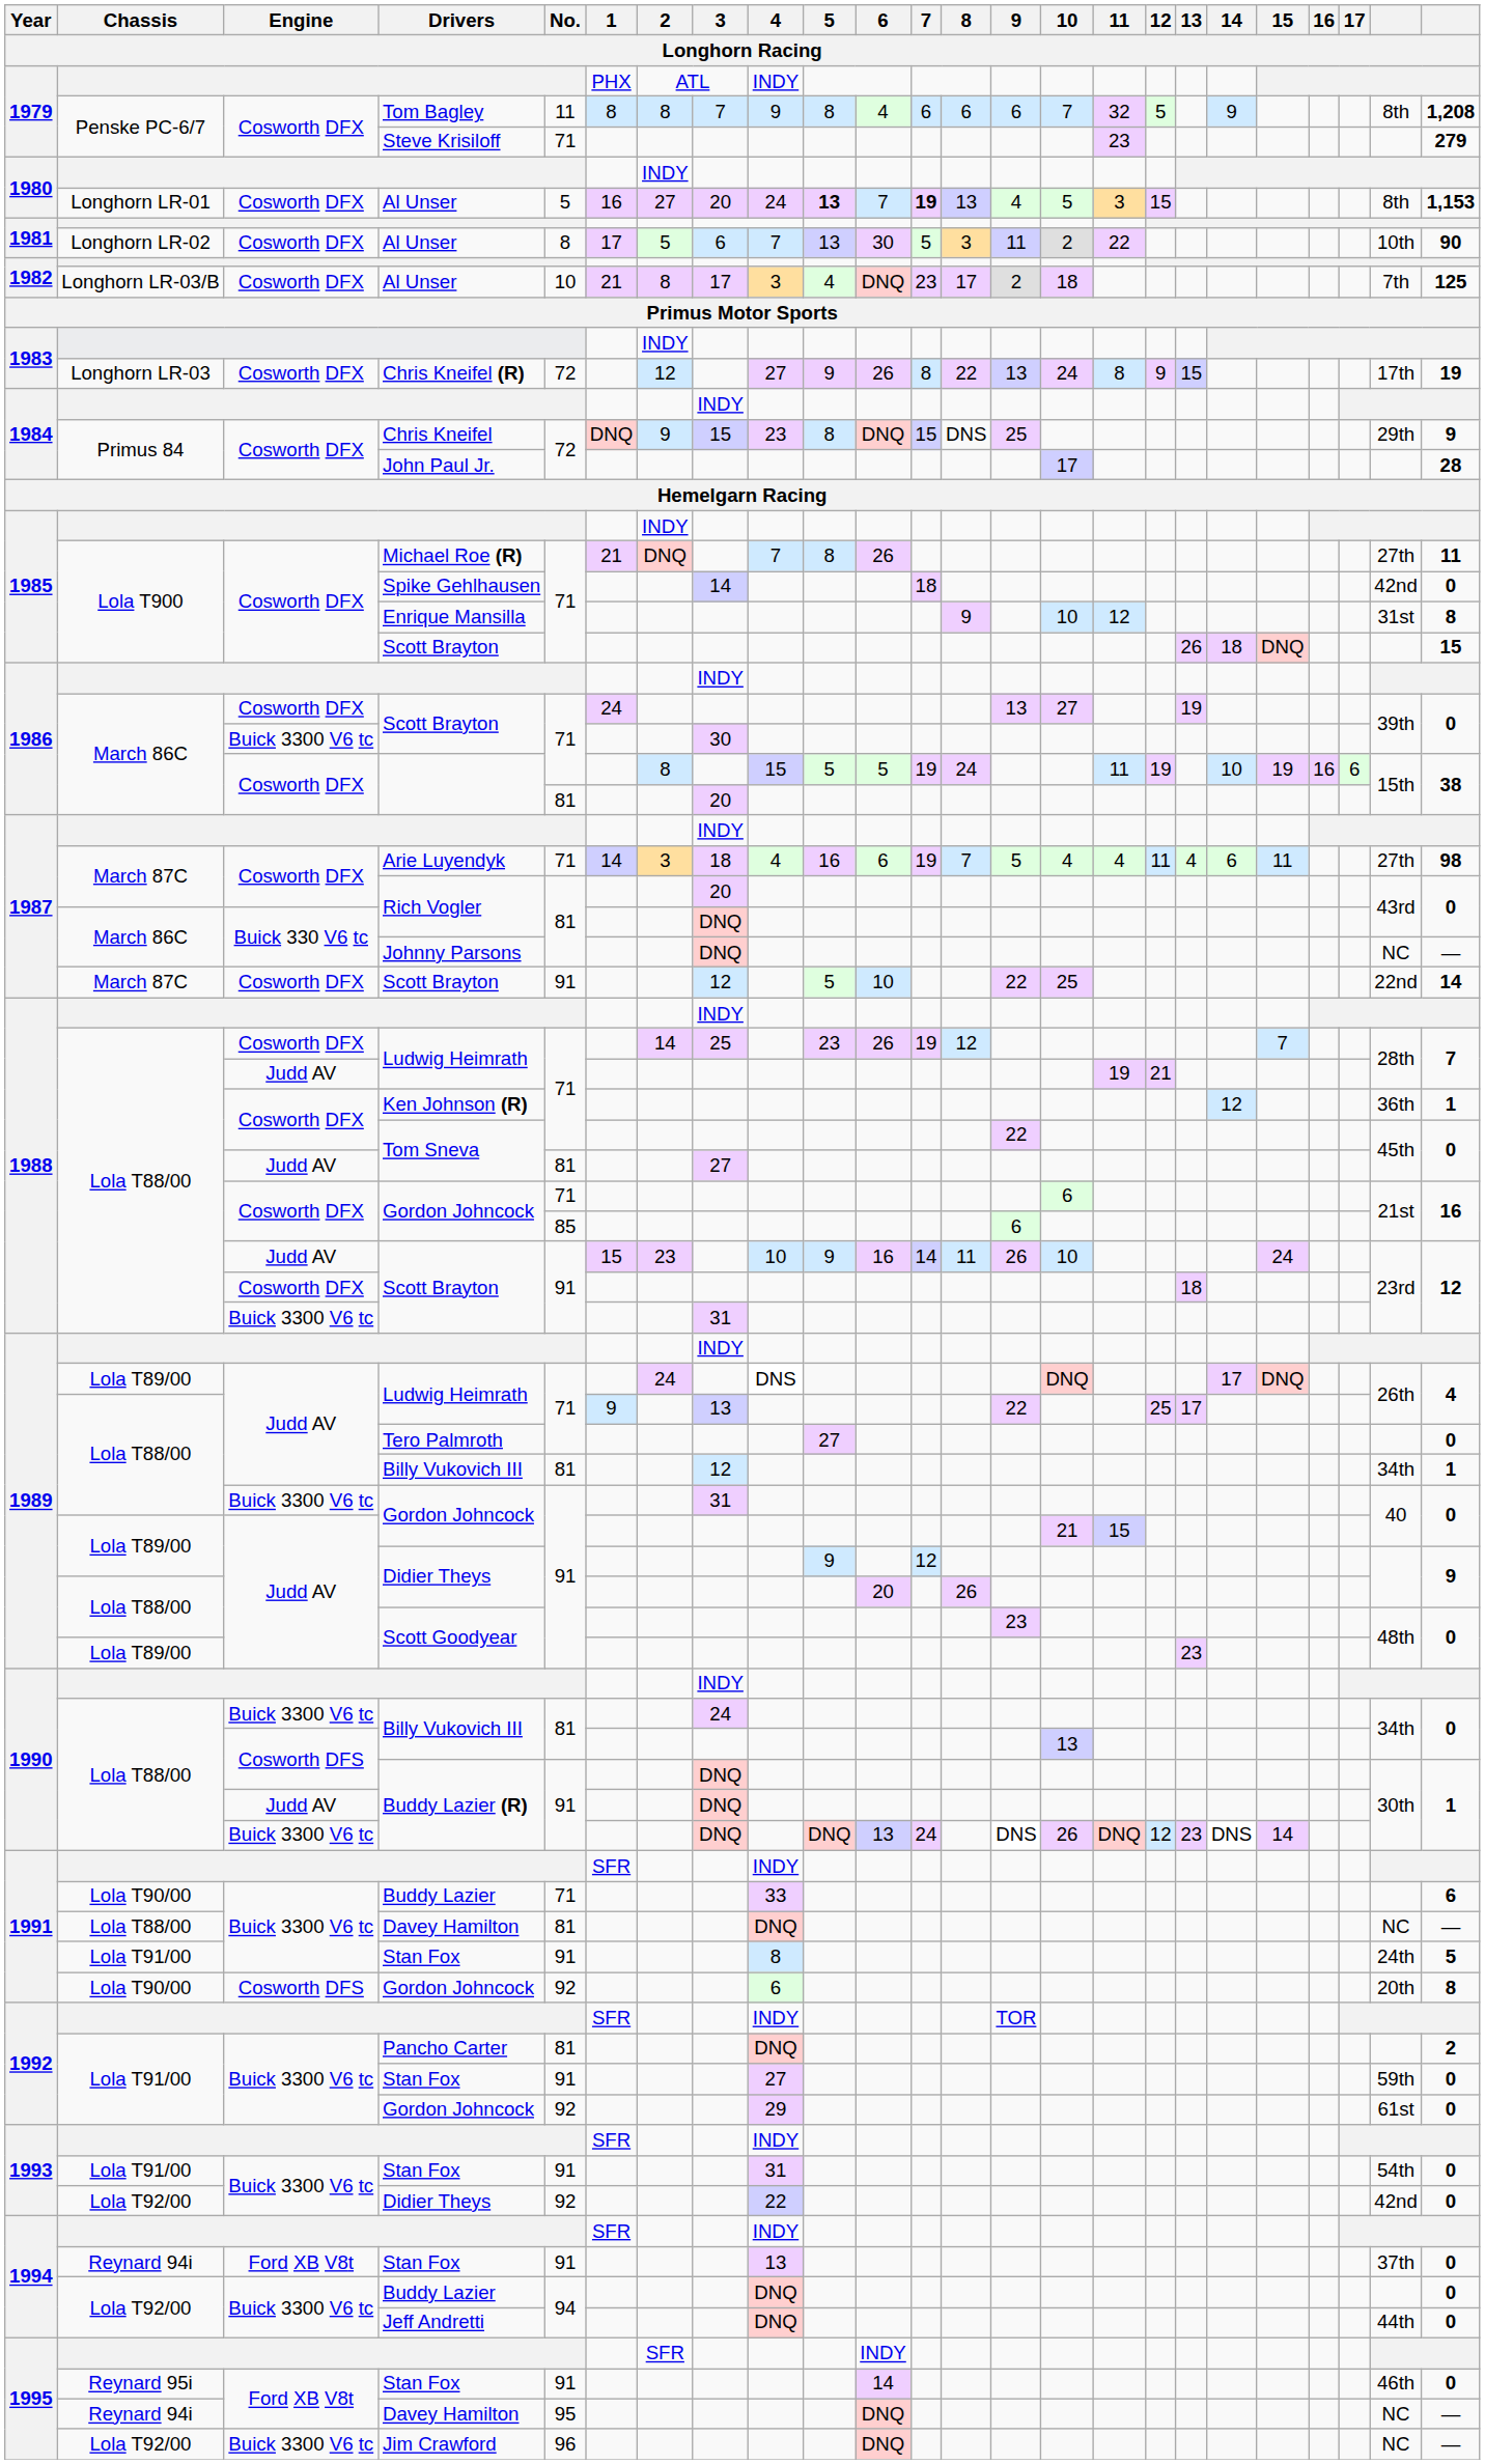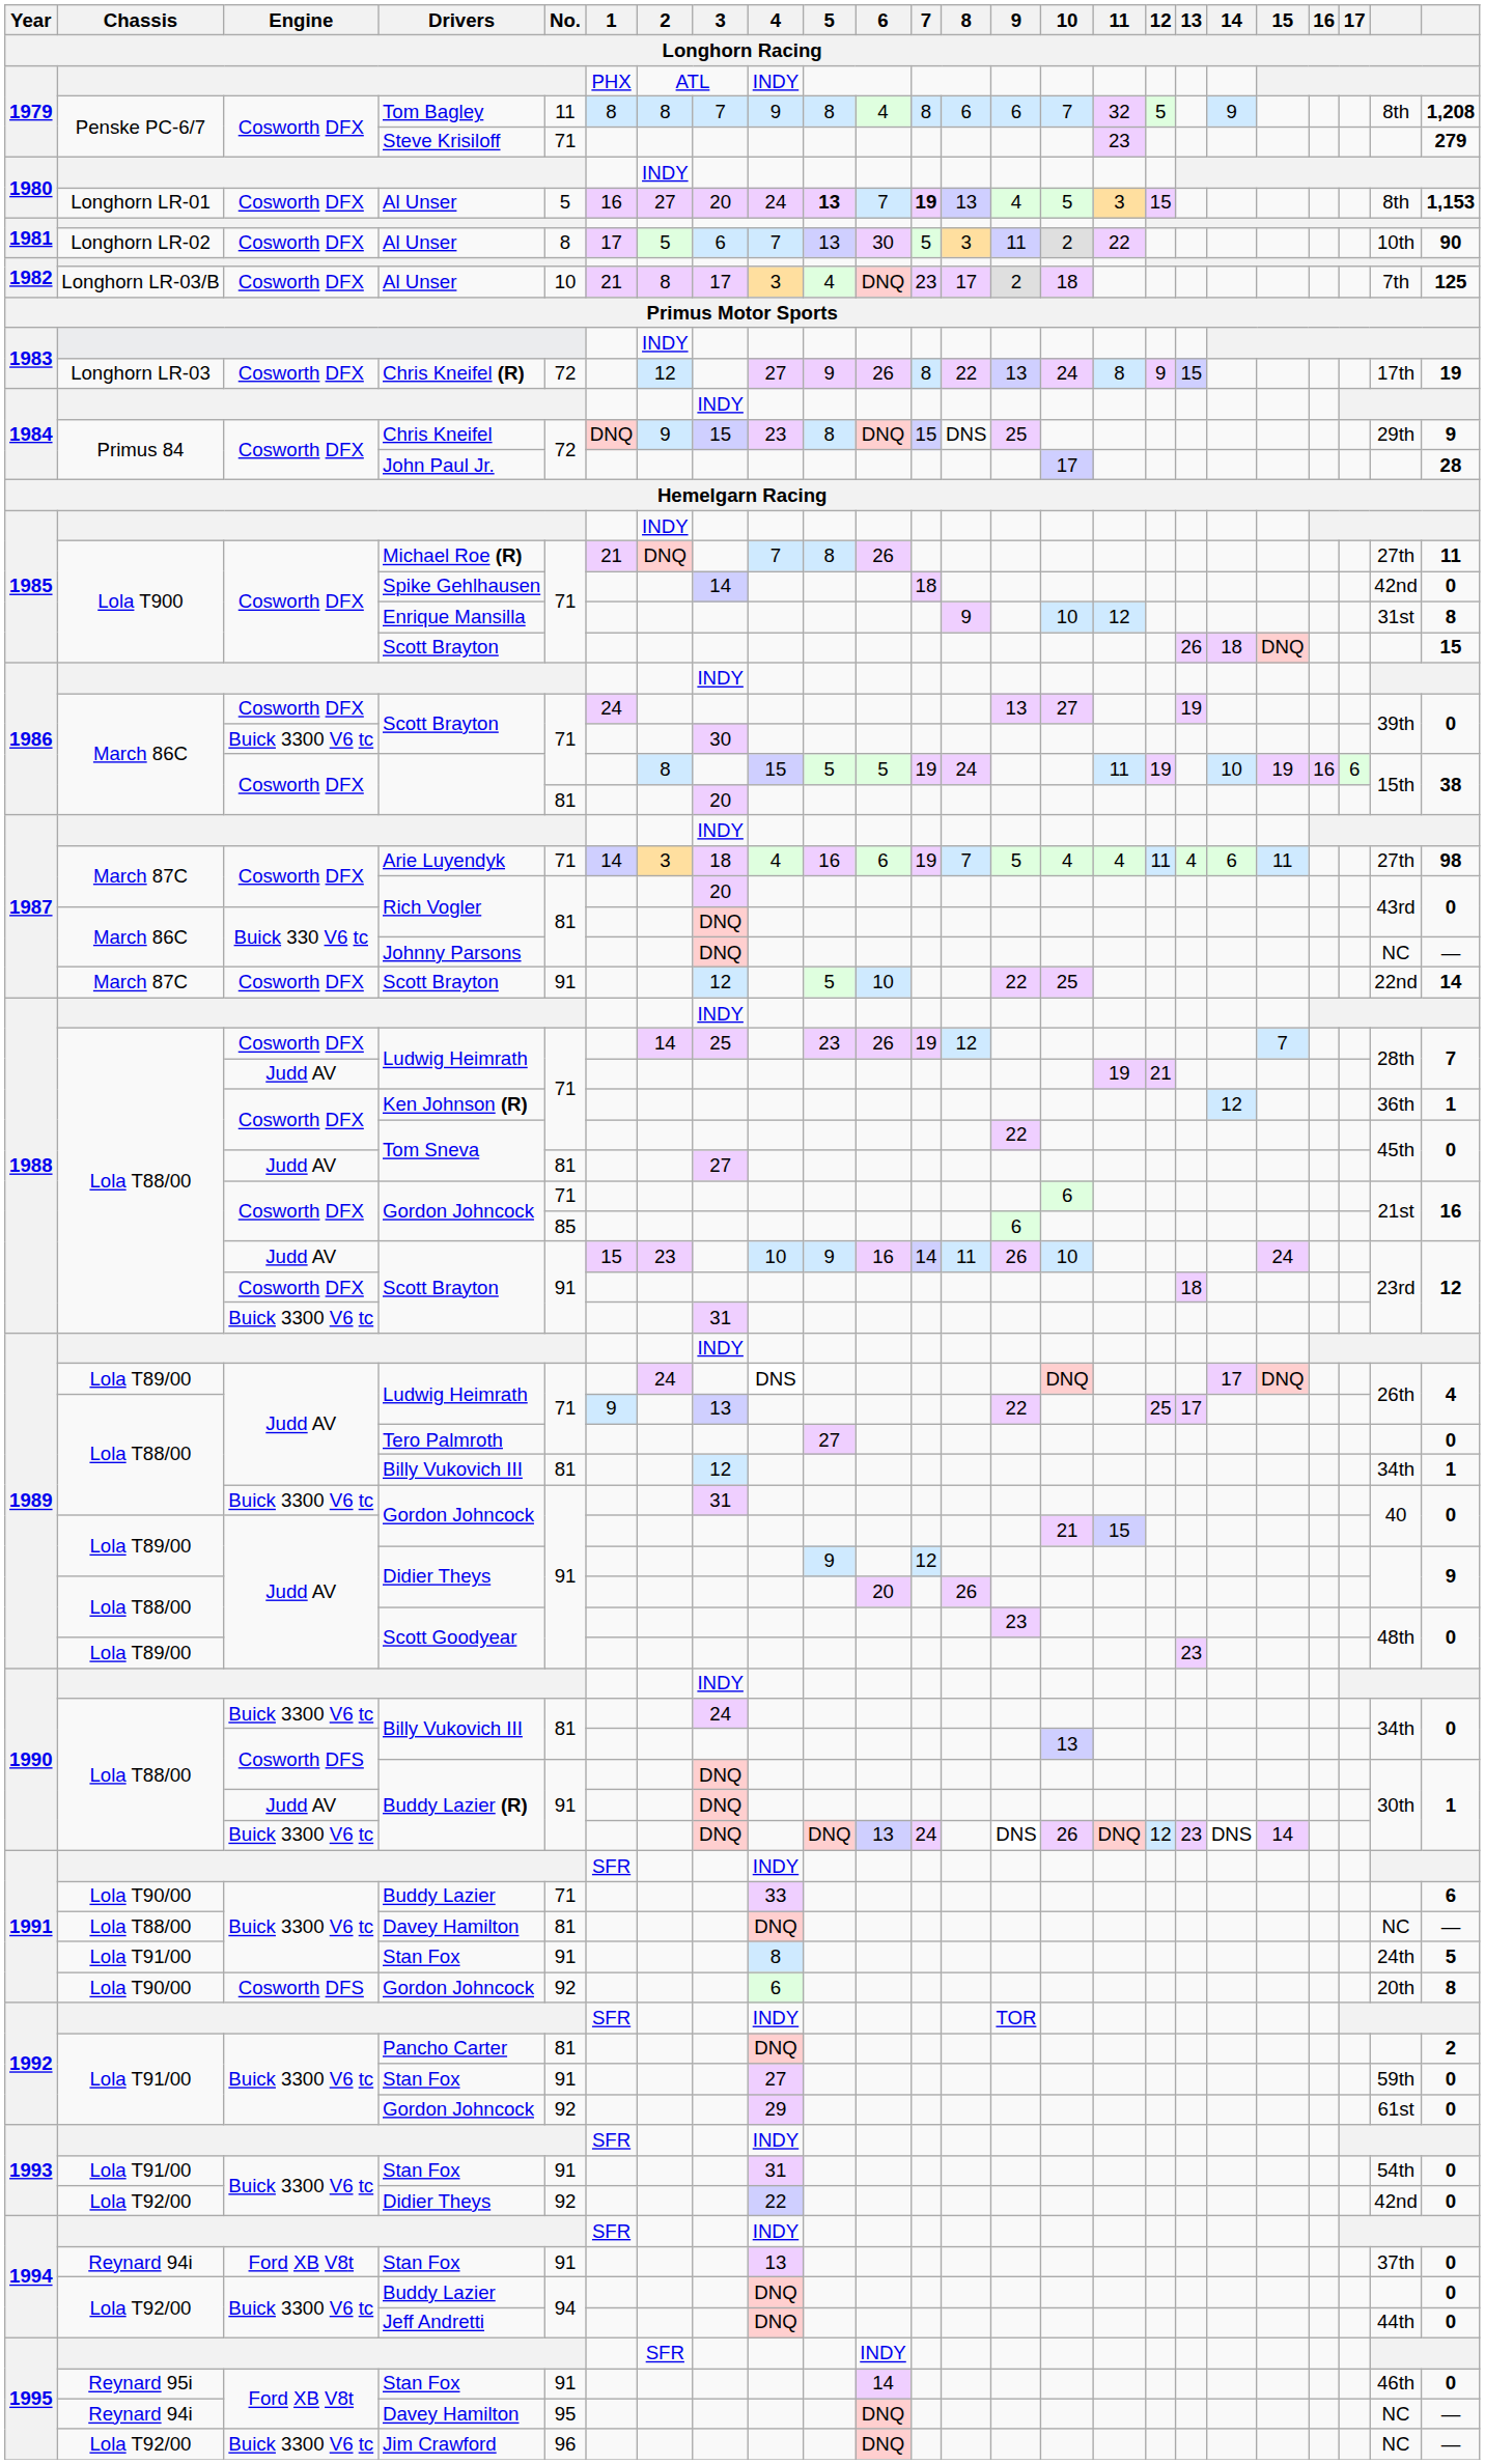Tom Bagley | 7: 6 -> 8
